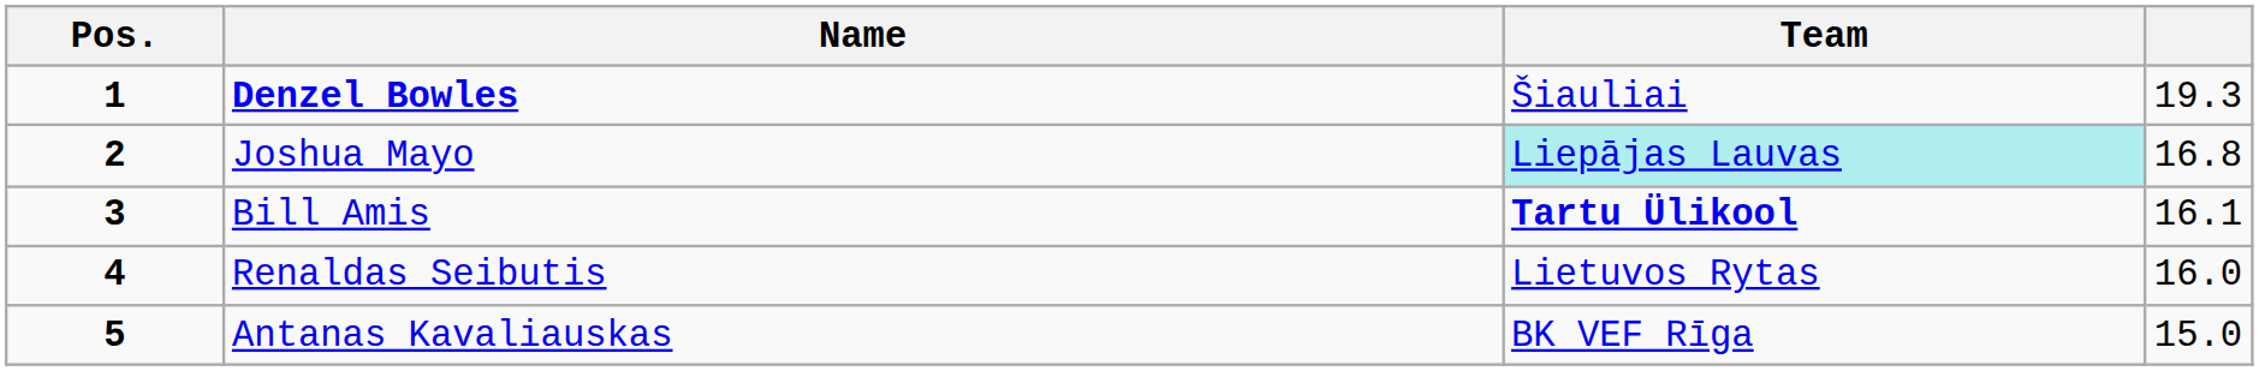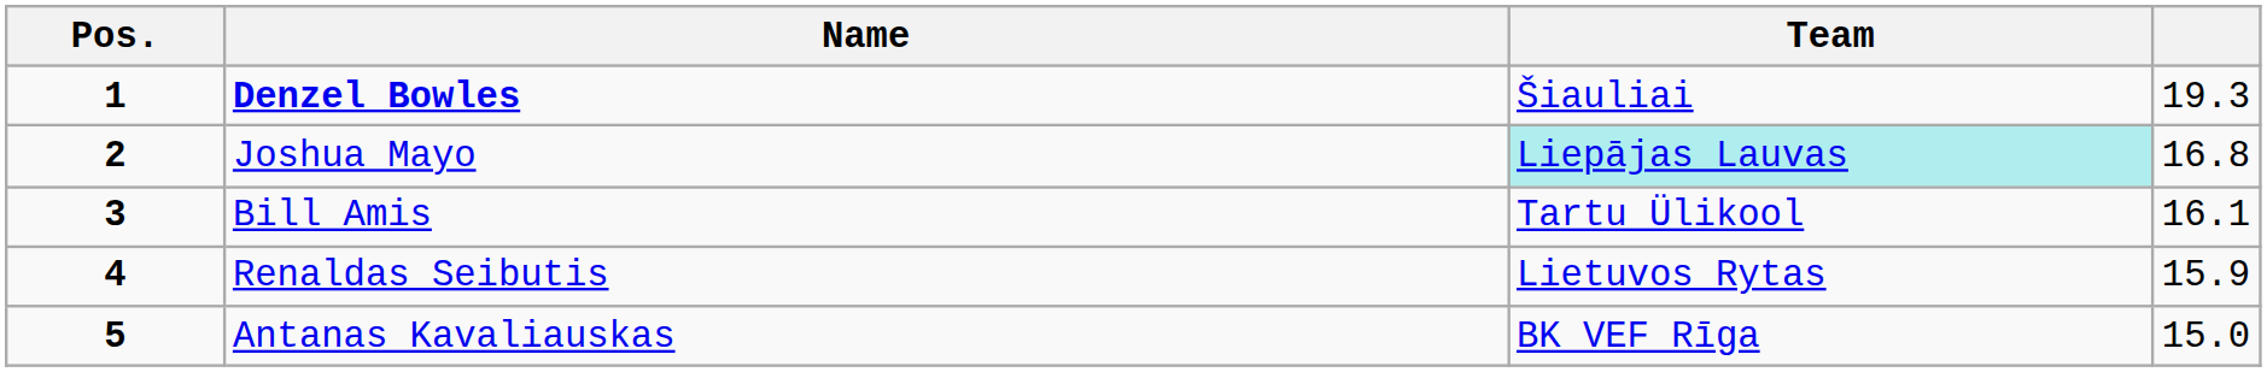Bill Amis | Team: bold -> normal
Renaldas Seibutis | column 4: 16.0 -> 15.9
